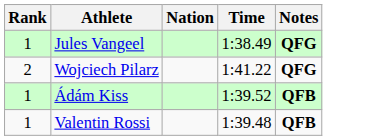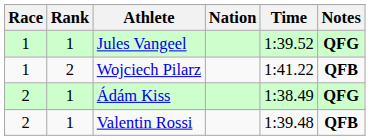+ column: Race | 1 | 1 | 2 | 2
Jules Vangeel | Time: 1:38.49 -> 1:39.52
Wojciech Pilarz | Notes: QFG -> QFB
Ádám Kiss | Time: 1:39.52 -> 1:38.49
Ádám Kiss | Notes: QFB -> QFG
